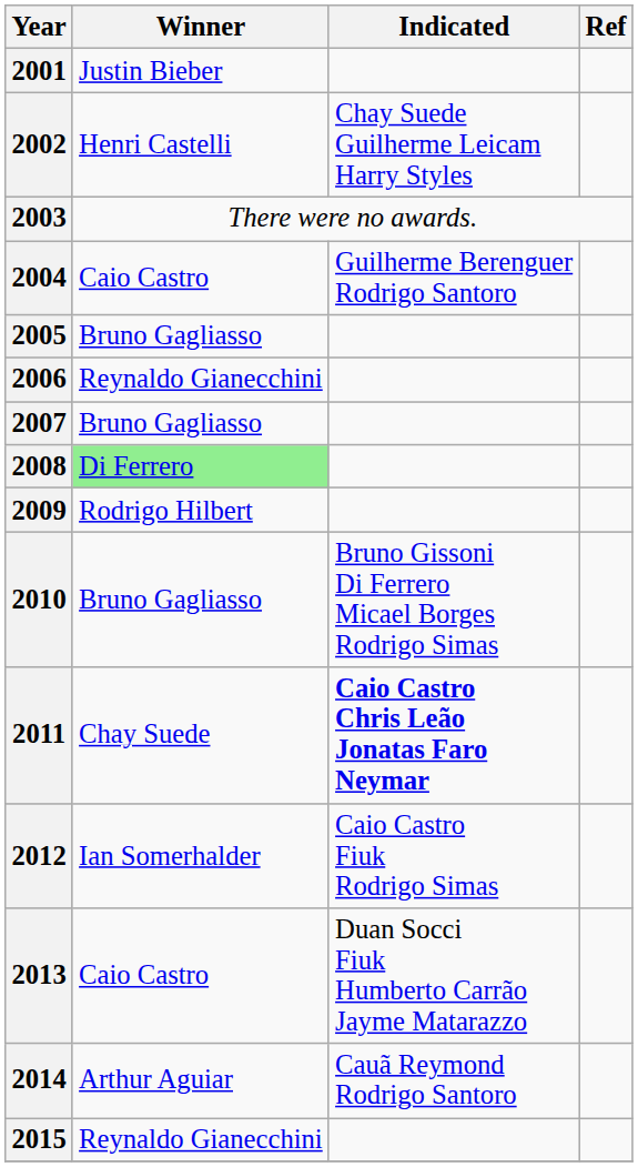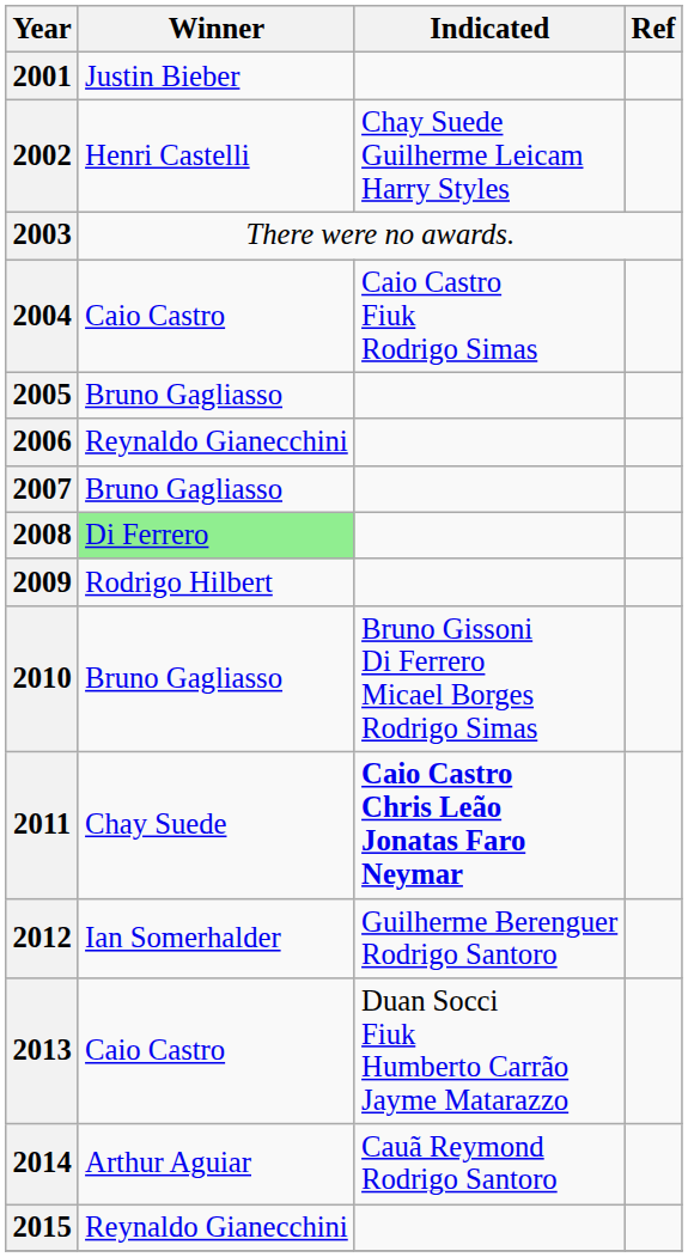2004 | Indicated: Guilherme Berenguer Rodrigo Santoro -> Caio Castro Fiuk Rodrigo Simas
2012 | Indicated: Caio Castro Fiuk Rodrigo Simas -> Guilherme Berenguer Rodrigo Santoro
